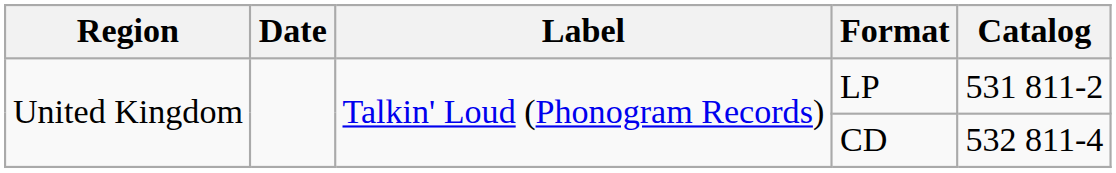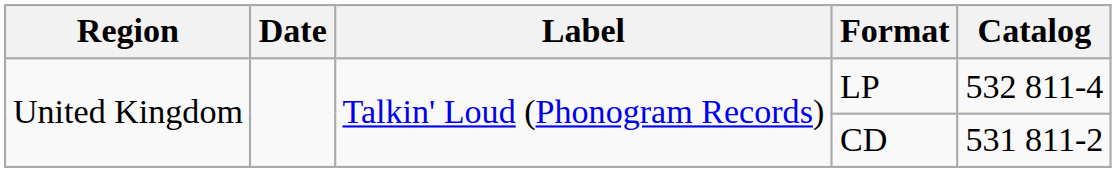LP | Catalog: 531 811-2 -> 532 811-4
CD | Catalog: 532 811-4 -> 531 811-2
